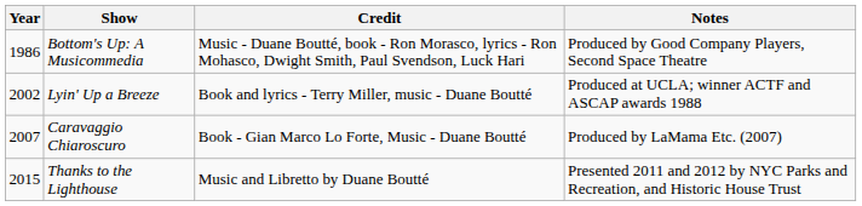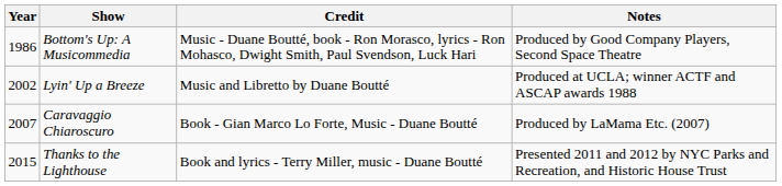Lyin' Up a Breeze | Credit: Book and lyrics - Terry Miller, music - Duane Boutté -> Music and Libretto by Duane Boutté
Thanks to the Lighthouse | Credit: Music and Libretto by Duane Boutté -> Book and lyrics - Terry Miller, music - Duane Boutté
